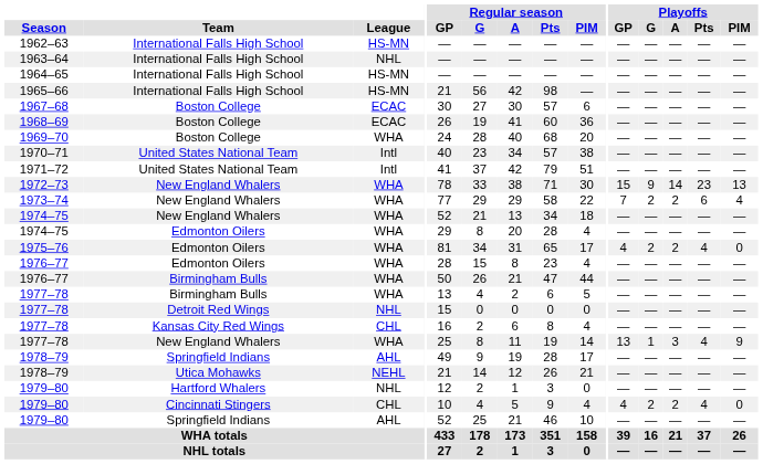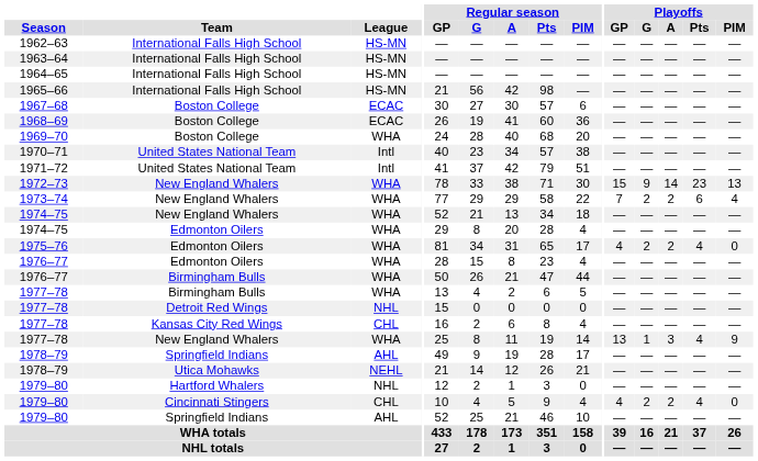1963–64 | League: NHL -> HS-MN
